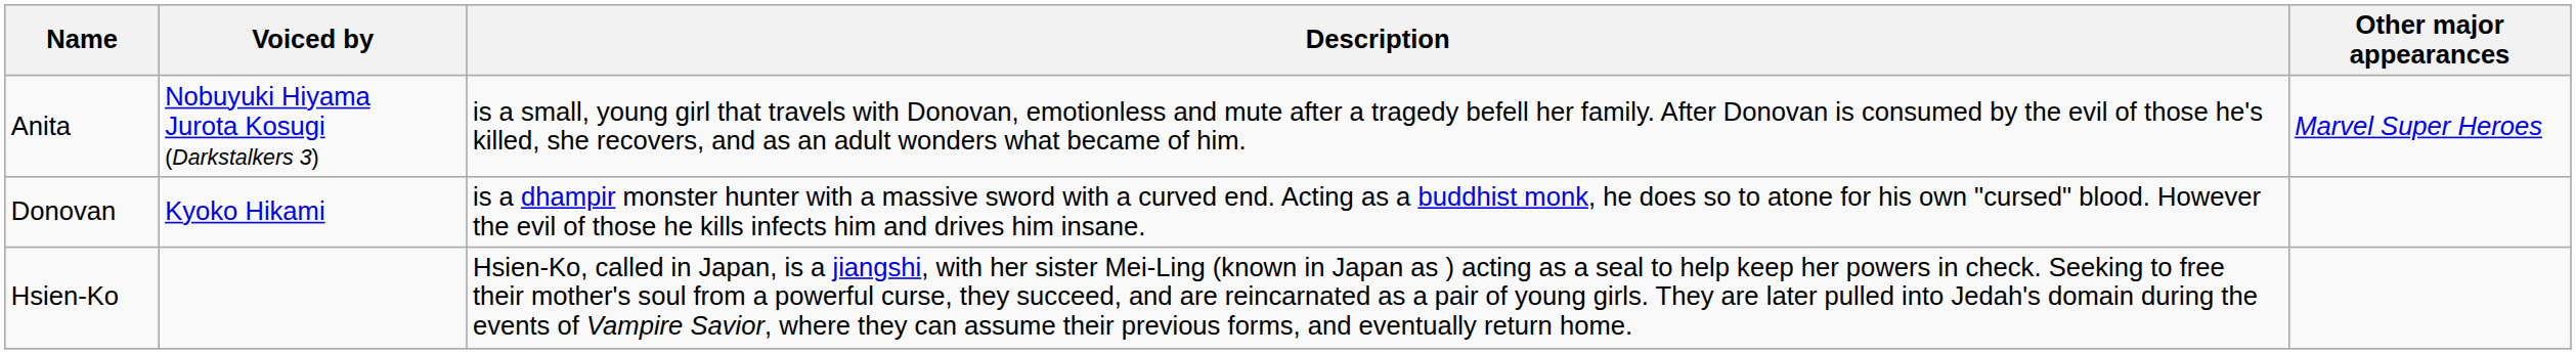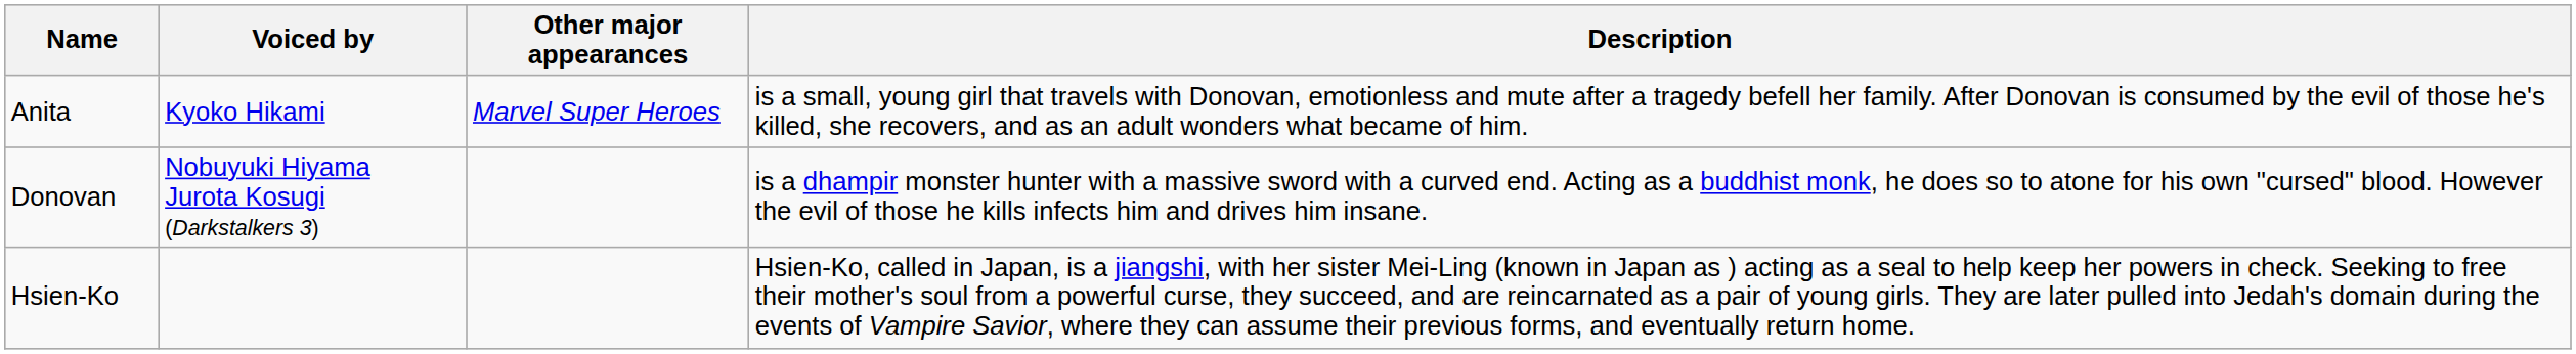columns swapped: Description <-> Other major appearances
Anita | Voiced by: Nobuyuki Hiyama Jurota Kosugi (Darkstalkers 3) -> Kyoko Hikami
Donovan | Voiced by: Kyoko Hikami -> Nobuyuki Hiyama Jurota Kosugi (Darkstalkers 3)
